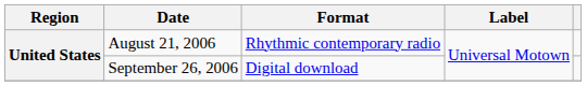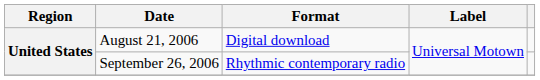August 21, 2006 | Format: Rhythmic contemporary radio -> Digital download
September 26, 2006 | Format: Digital download -> Rhythmic contemporary radio
